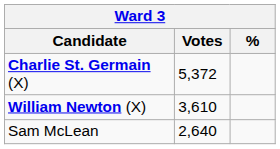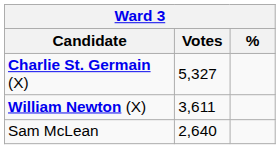Charlie St. Germain (X) | Votes: 5,372 -> 5,327
William Newton (X) | Votes: 3,610 -> 3,611
